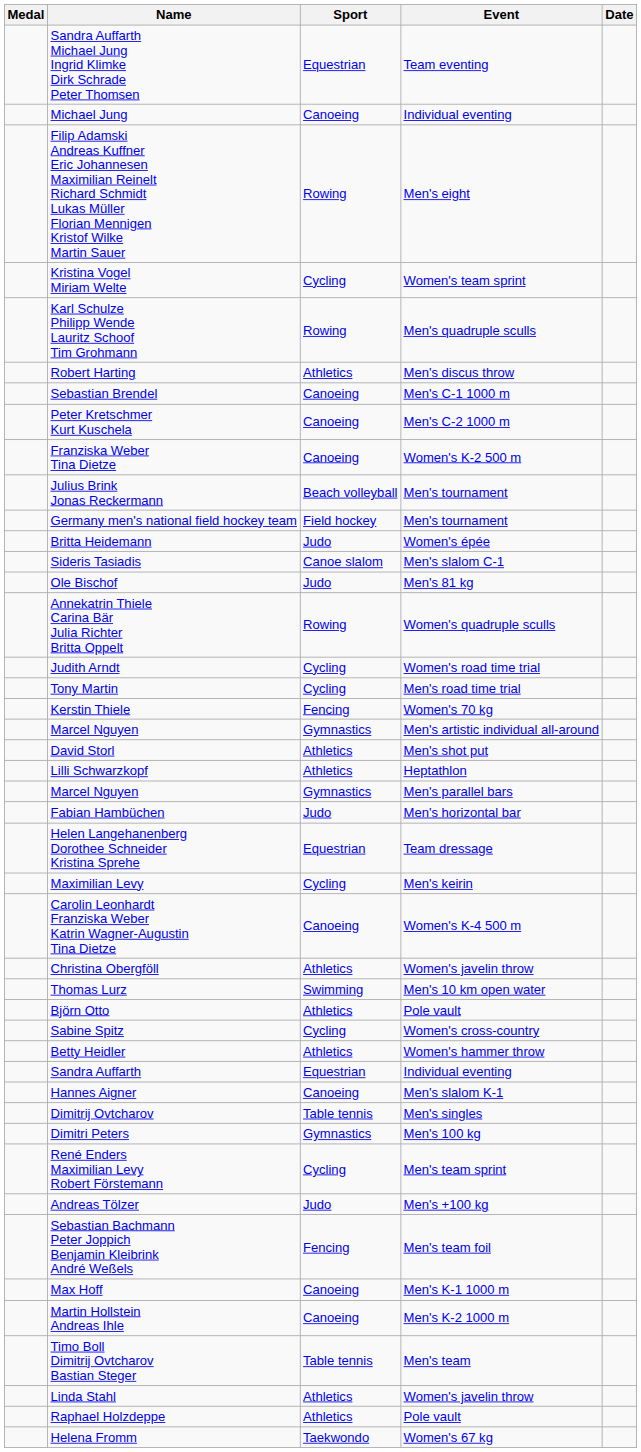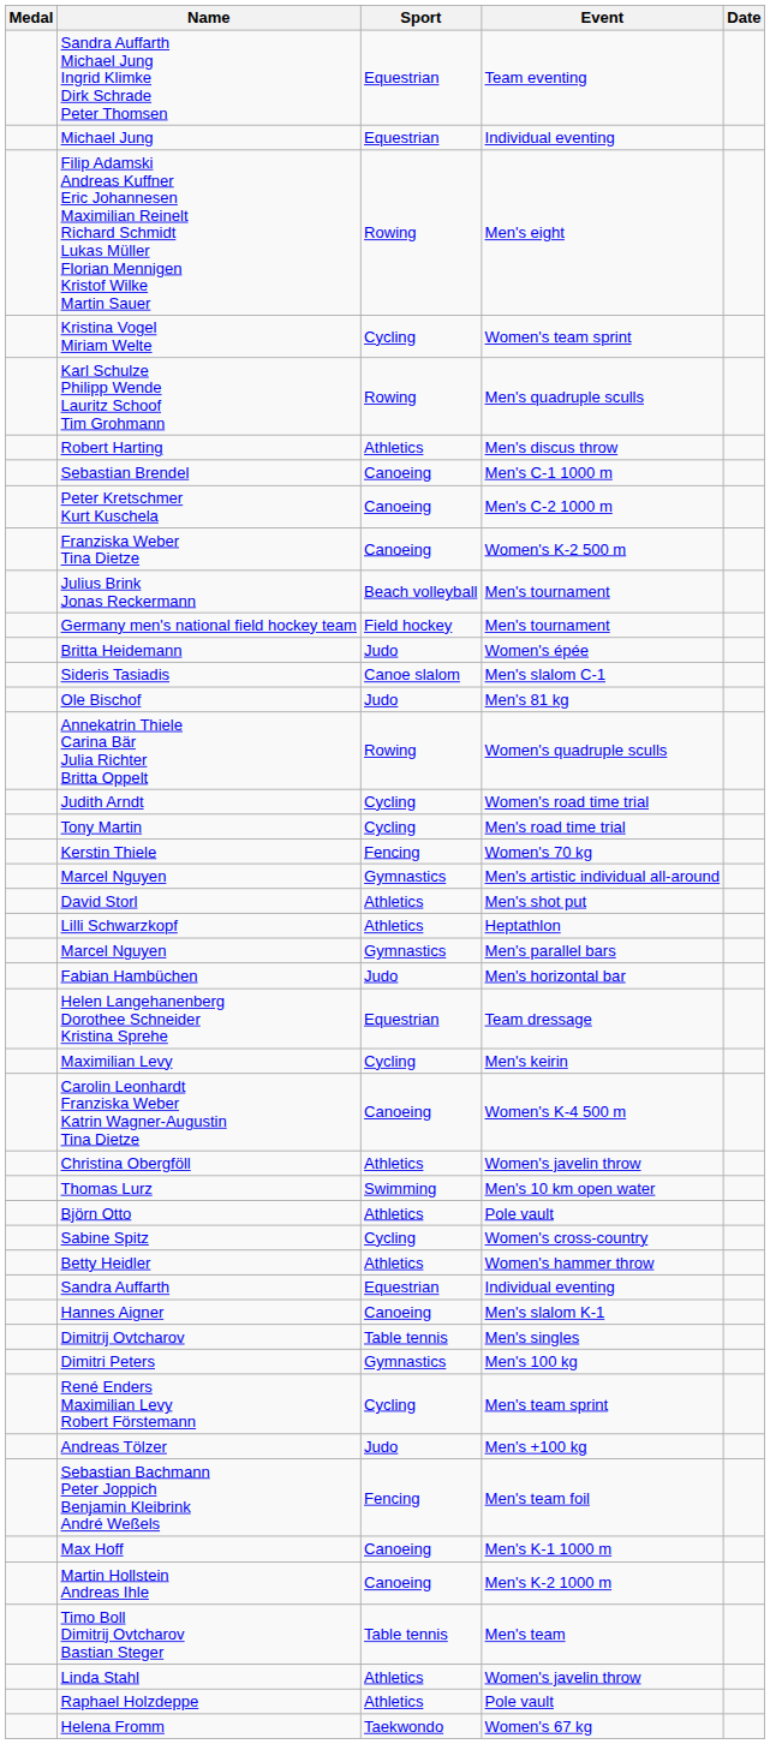Michael Jung | Sport: Canoeing -> Equestrian
